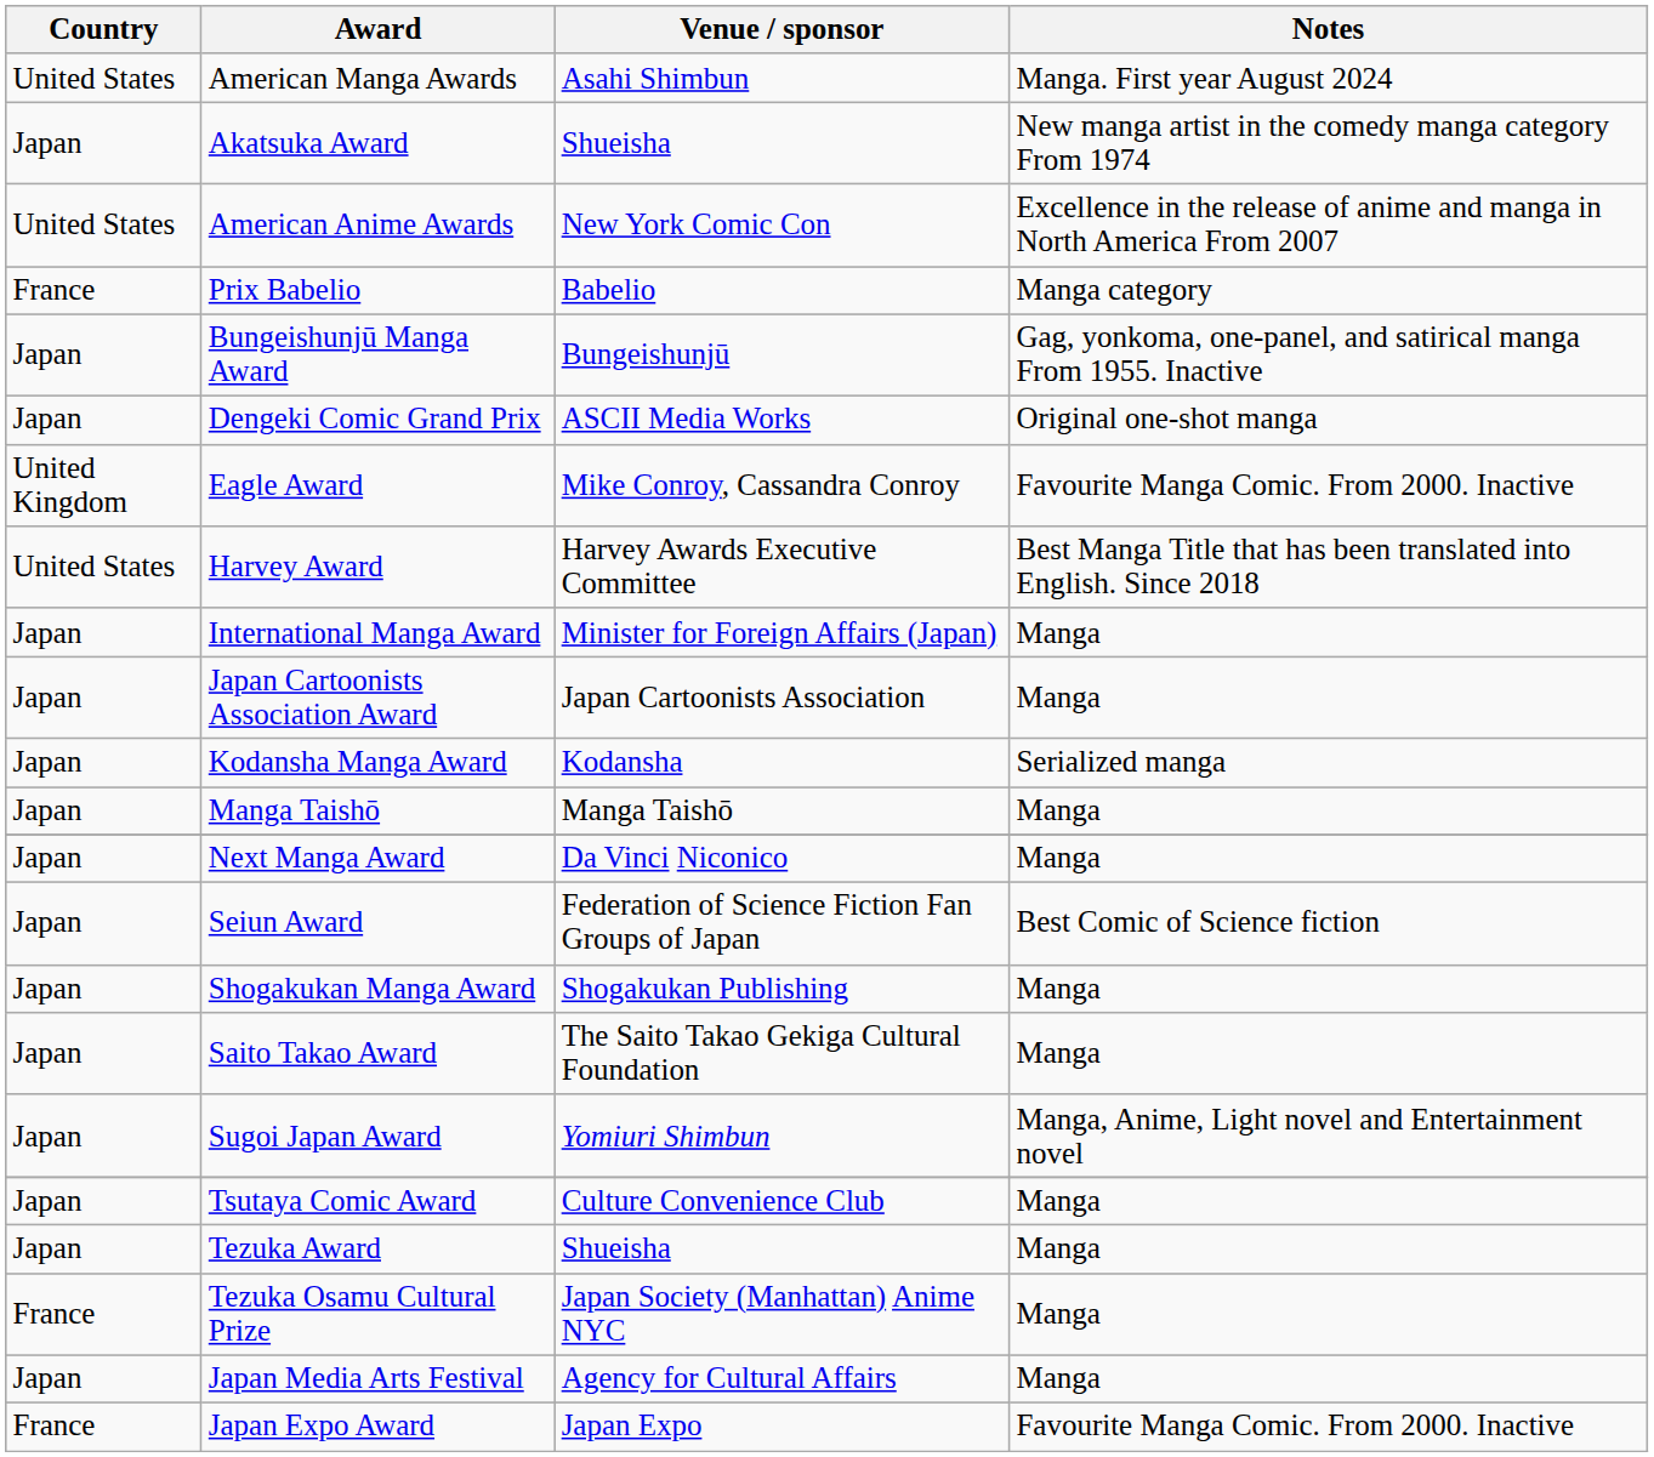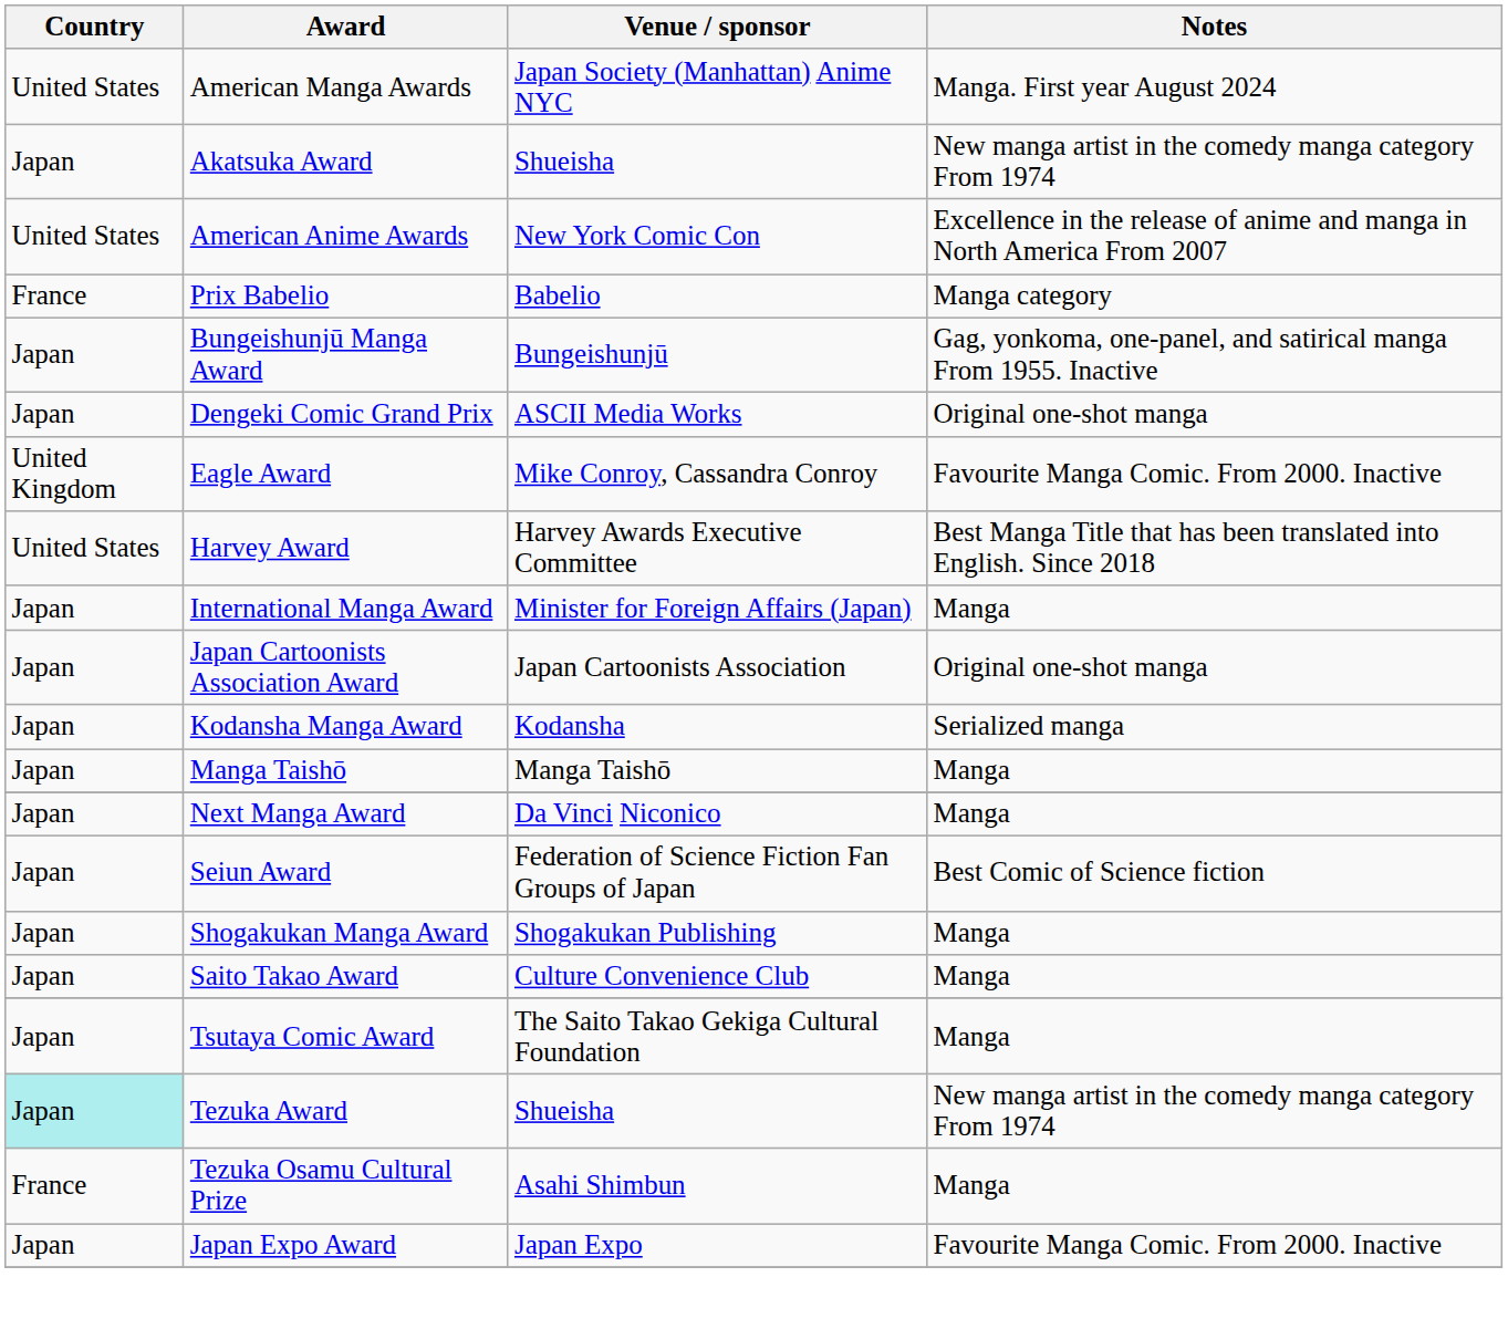American Manga Awards | Venue / sponsor: Asahi Shimbun -> Japan Society (Manhattan) Anime NYC
Japan Cartoonists Association Award | Notes: Manga -> Original one-shot manga
Saito Takao Award | Venue / sponsor: The Saito Takao Gekiga Cultural Foundation -> Culture Convenience Club
- row: Japan | Sugoi Japan Award | Yomiuri Shimbun | Manga, Anime, Light novel and Entertainment novel
Tsutaya Comic Award | Venue / sponsor: Culture Convenience Club -> The Saito Takao Gekiga Cultural Foundation
Tezuka Award | Country: no background -> paleturquoise background
Tezuka Award | Notes: Manga -> New manga artist in the comedy manga category From 1974
Tezuka Osamu Cultural Prize | Venue / sponsor: Japan Society (Manhattan) Anime NYC -> Asahi Shimbun
- row: Japan | Japan Media Arts Festival | Agency for Cultural Affairs | Manga
Japan Expo Award | Country: France -> Japan
